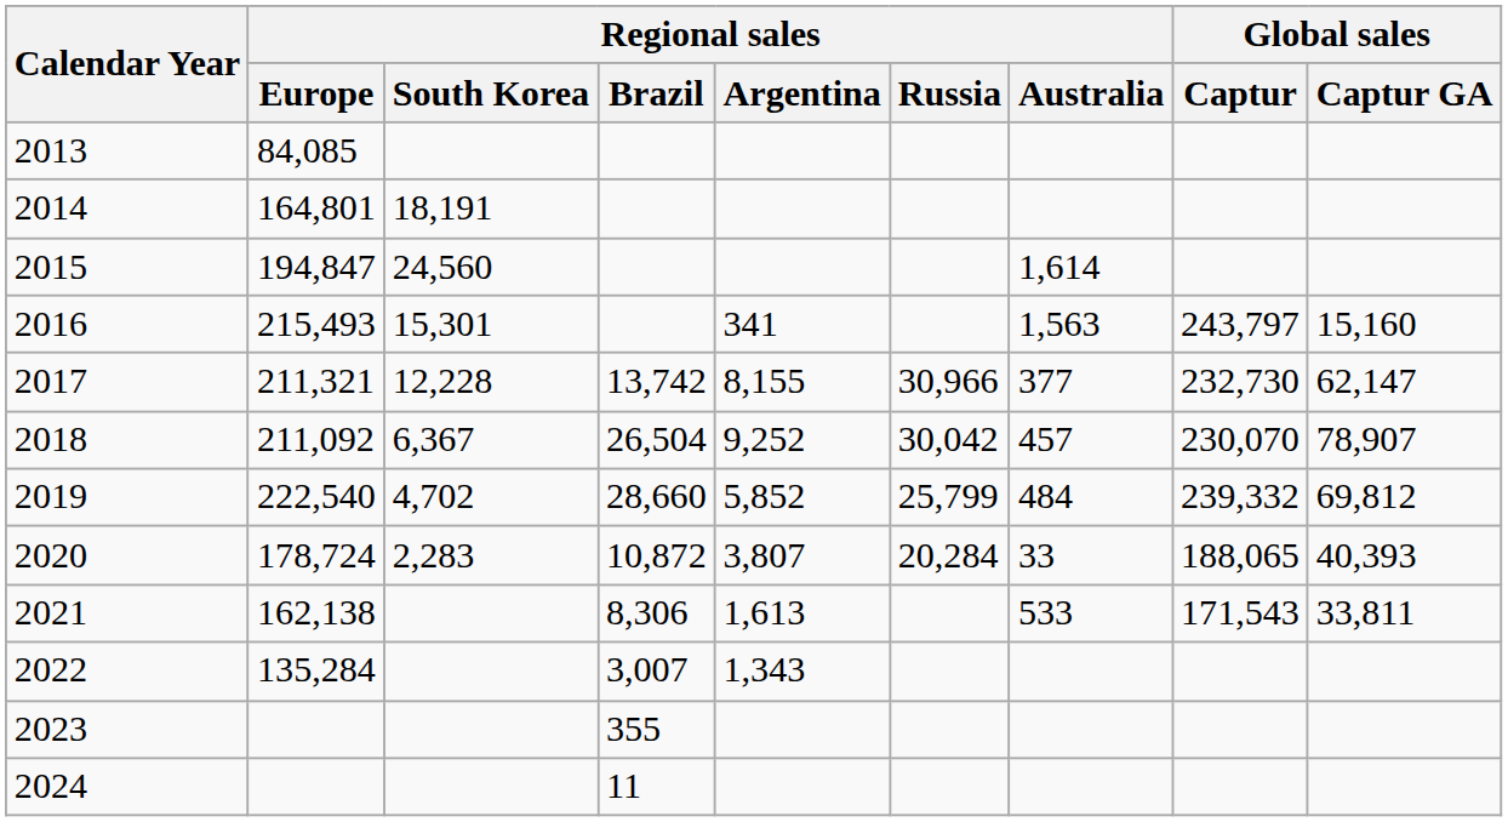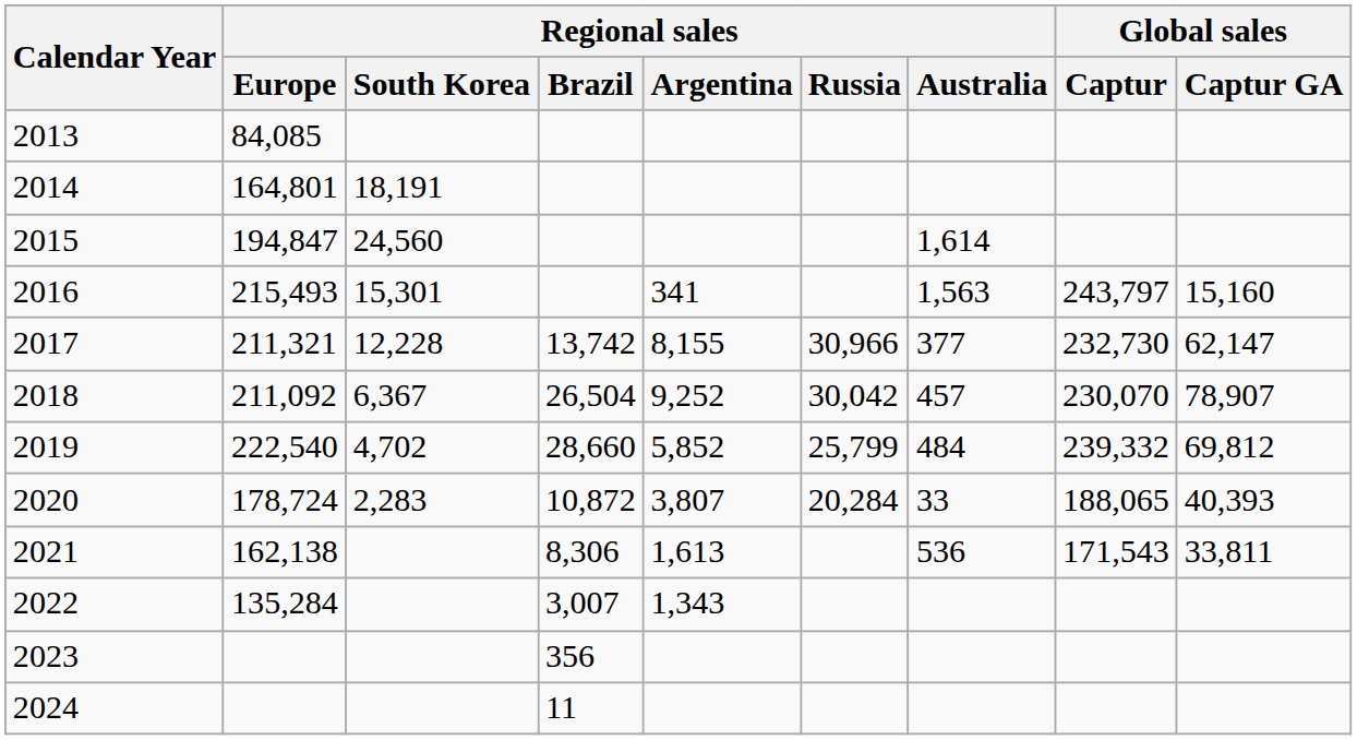2021 | Regional sales / Australia: 533 -> 536
2023 | Regional sales / Brazil: 355 -> 356
